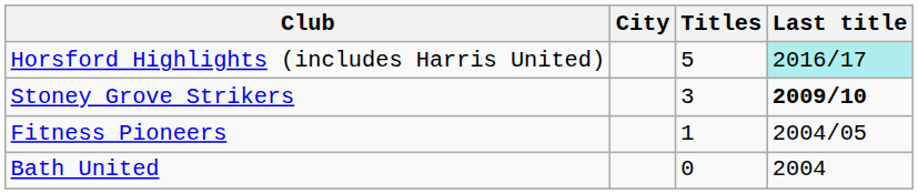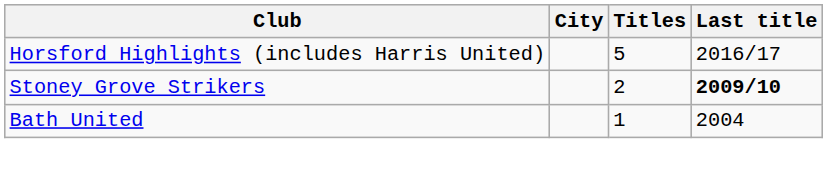Horsford Highlights (includes Harris United) | Last title: paleturquoise background -> no background
Stoney Grove Strikers | Titles: 3 -> 2
- row: Fitness Pioneers | 1 | 2004/05
Bath United | Titles: 0 -> 1
